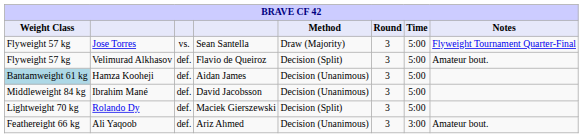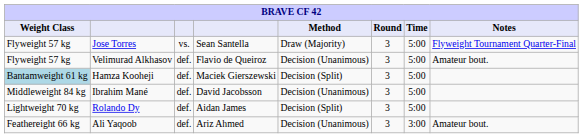Velimurad Alkhasov | Method: Decision (Split) -> Decision (Unanimous)
Hamza Kooheji | column 4: Aidan James -> Maciek Gierszewski
Hamza Kooheji | Method: Decision (Unanimous) -> Decision (Split)
Rolando Dy | column 4: Maciek Gierszewski -> Aidan James
